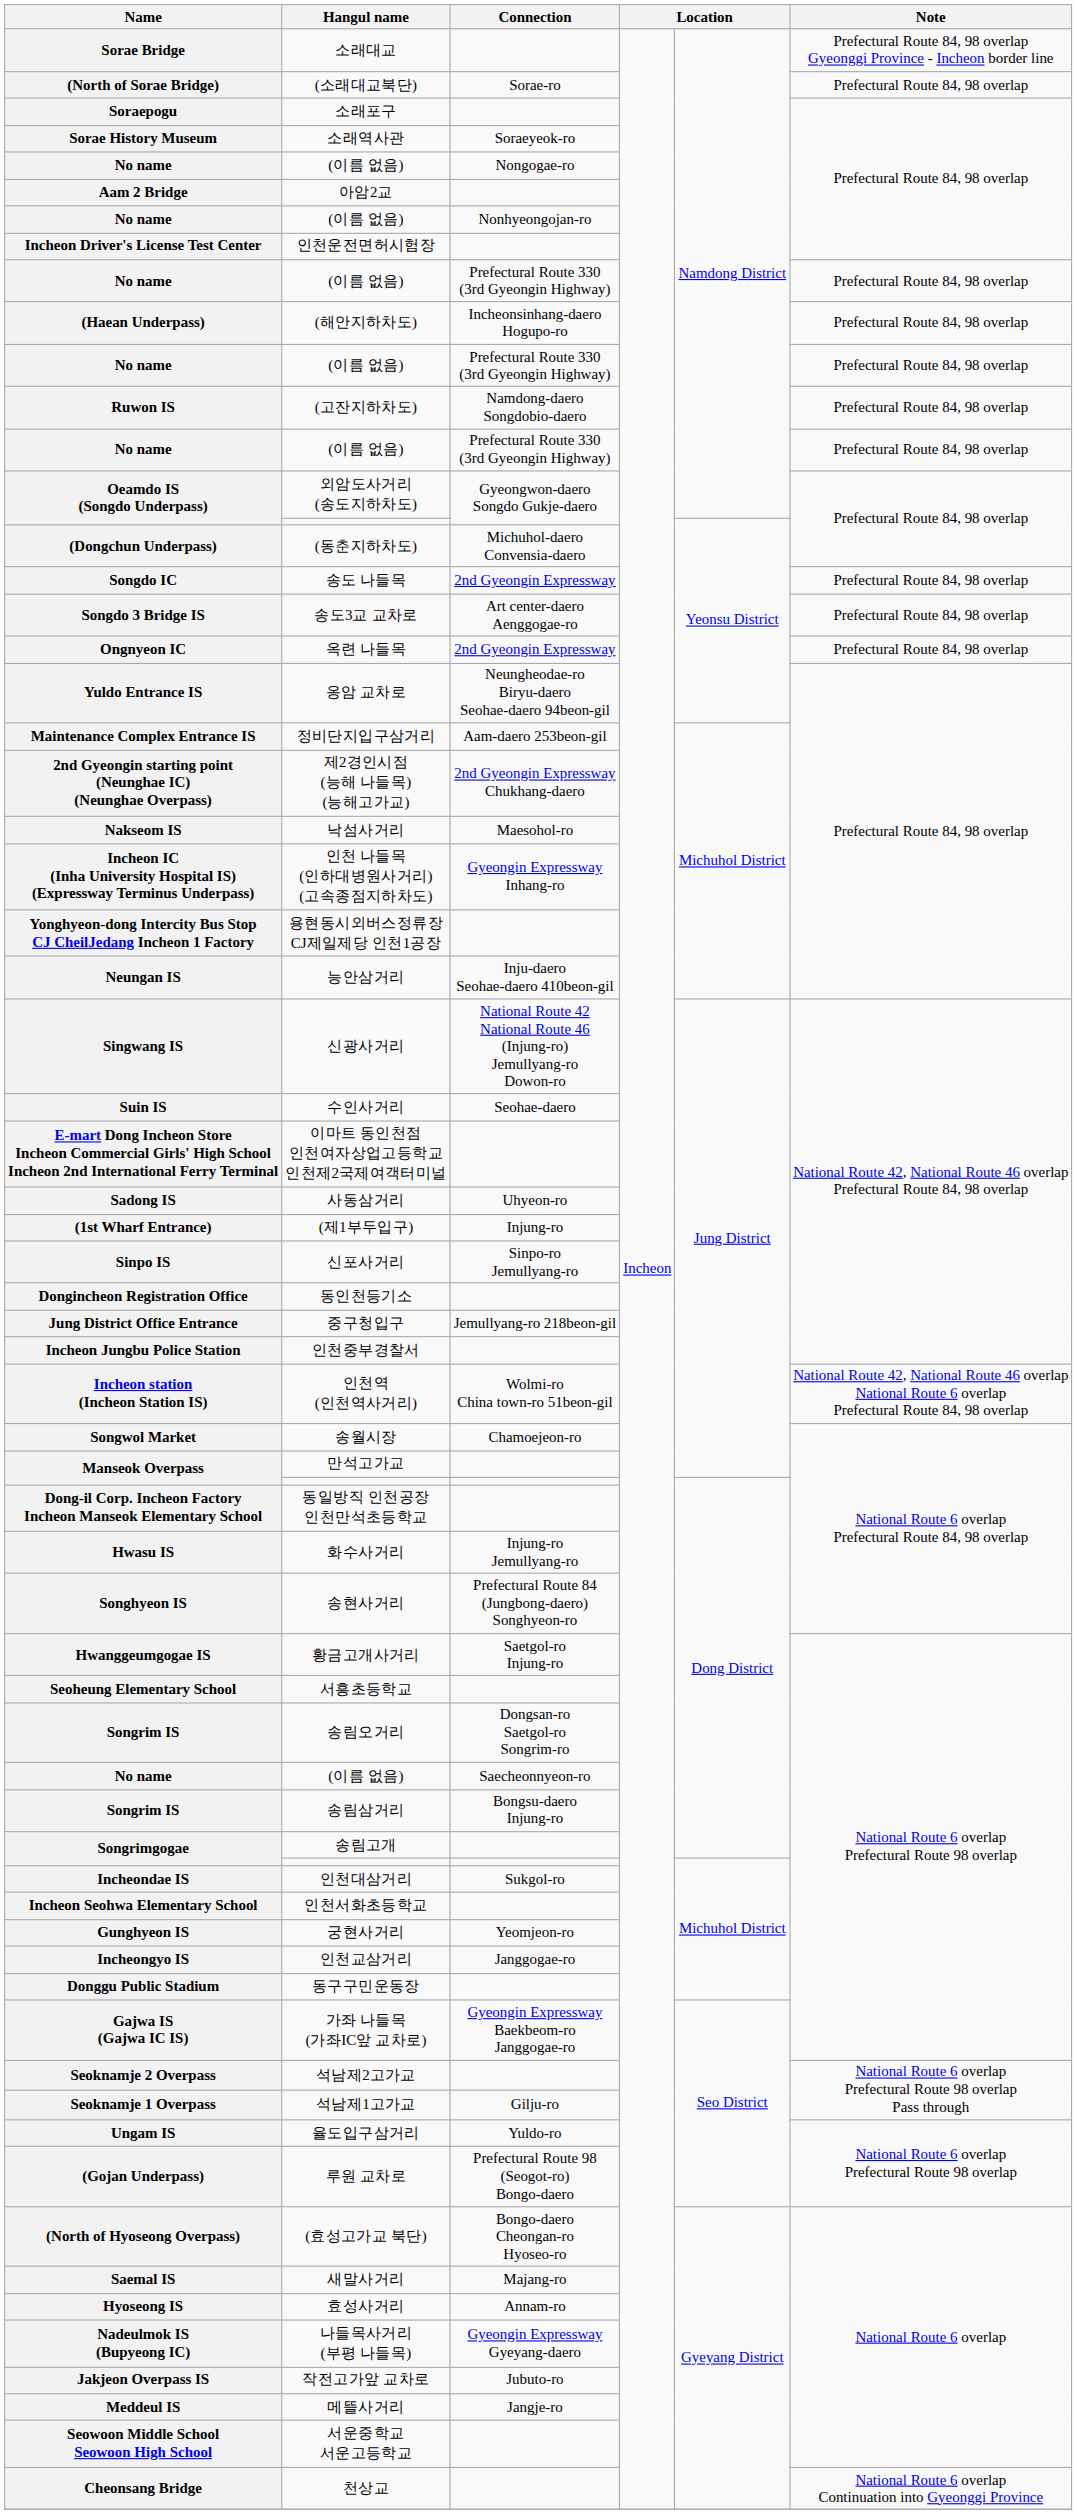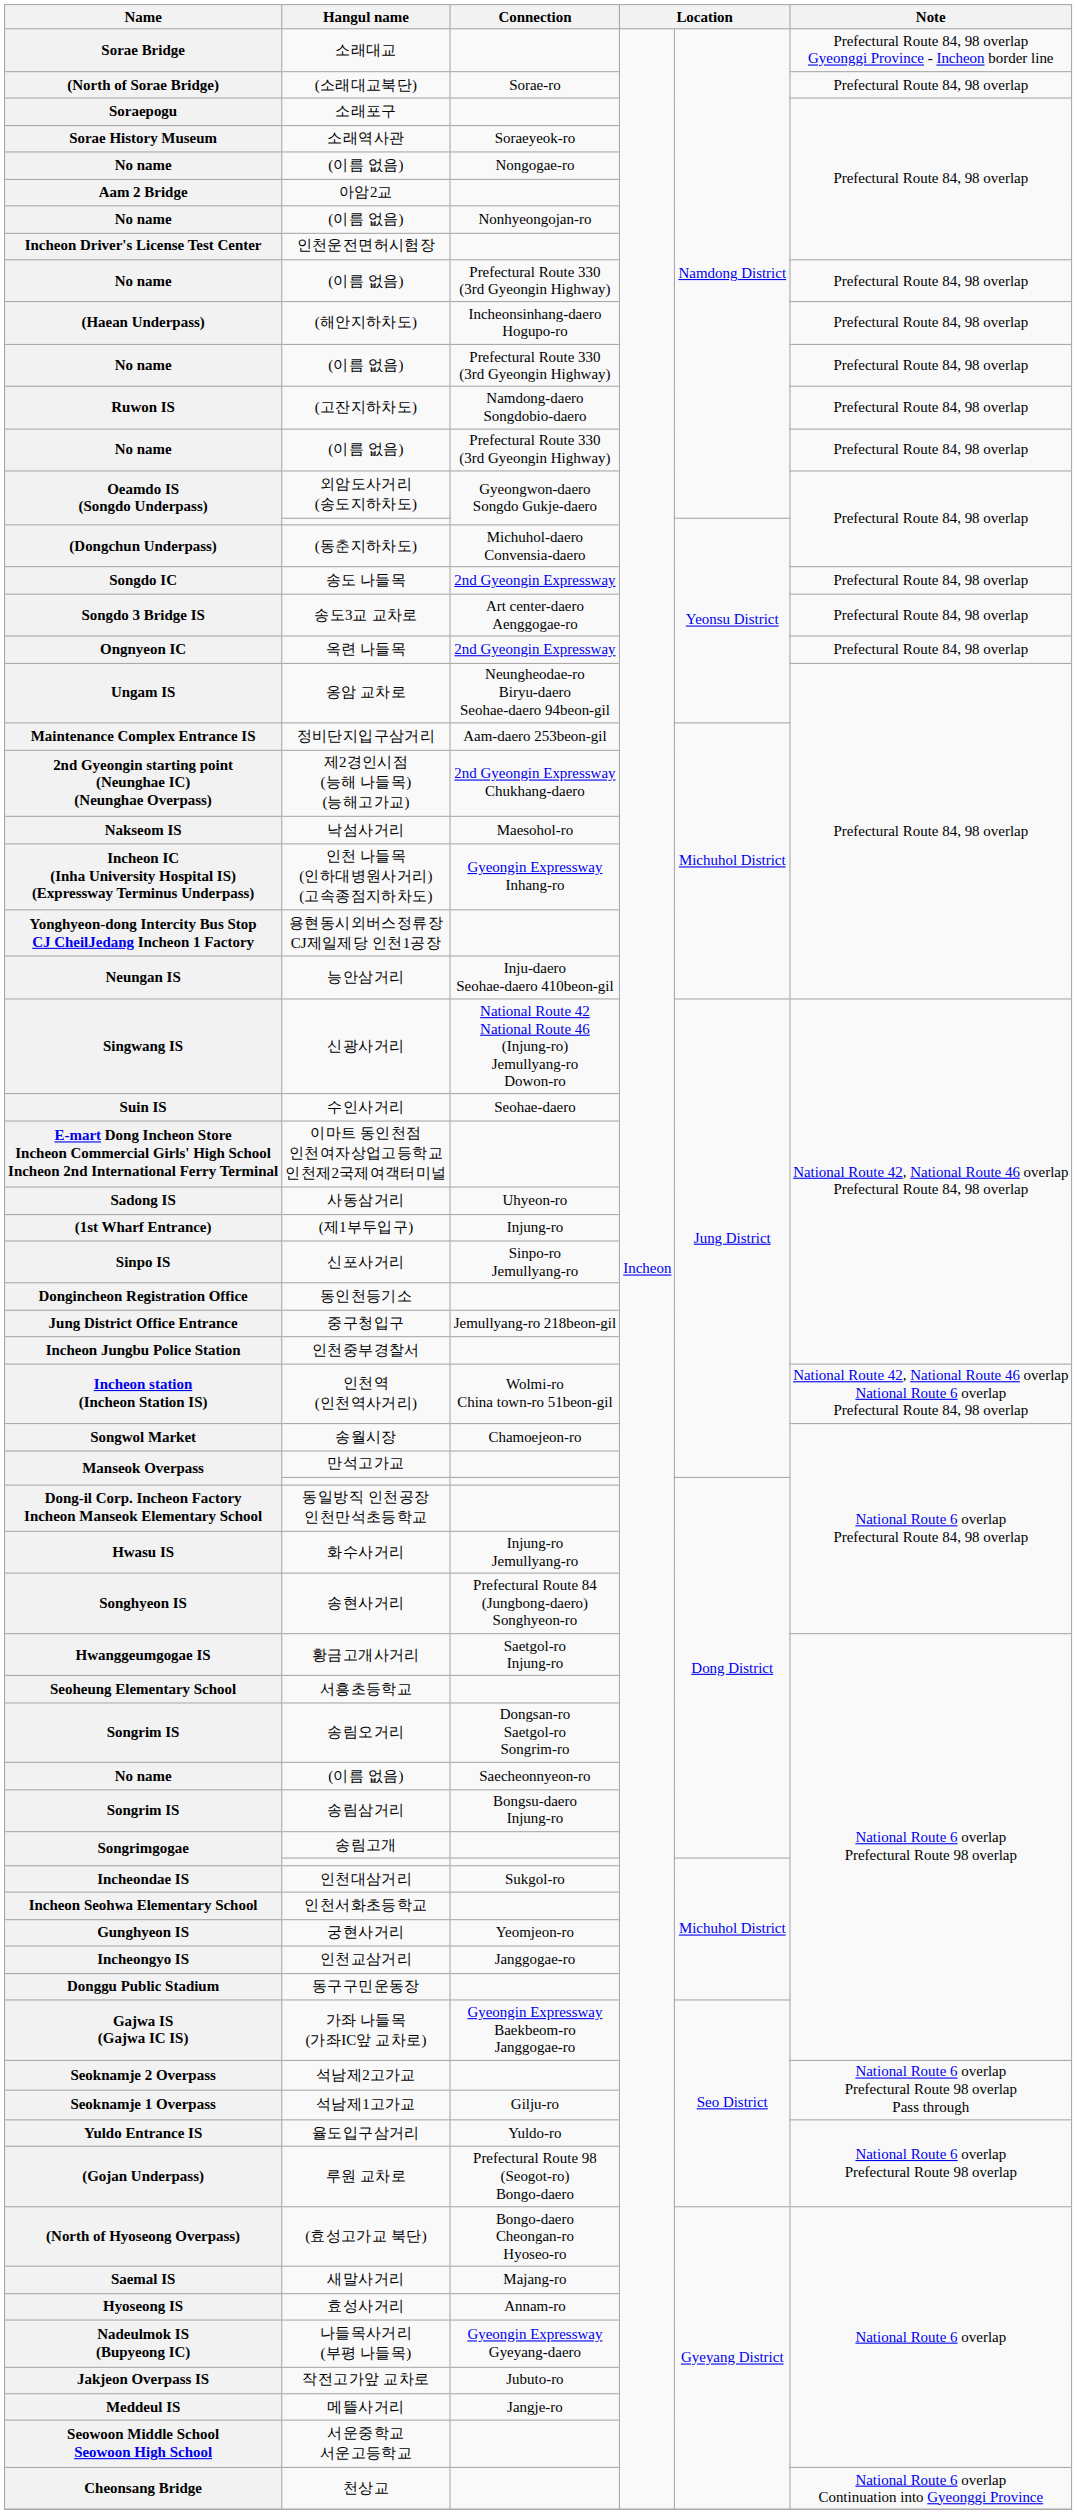옹암 교차로 | Name: Yuldo Entrance IS -> Ungam IS
율도입구삼거리 | Name: Ungam IS -> Yuldo Entrance IS
